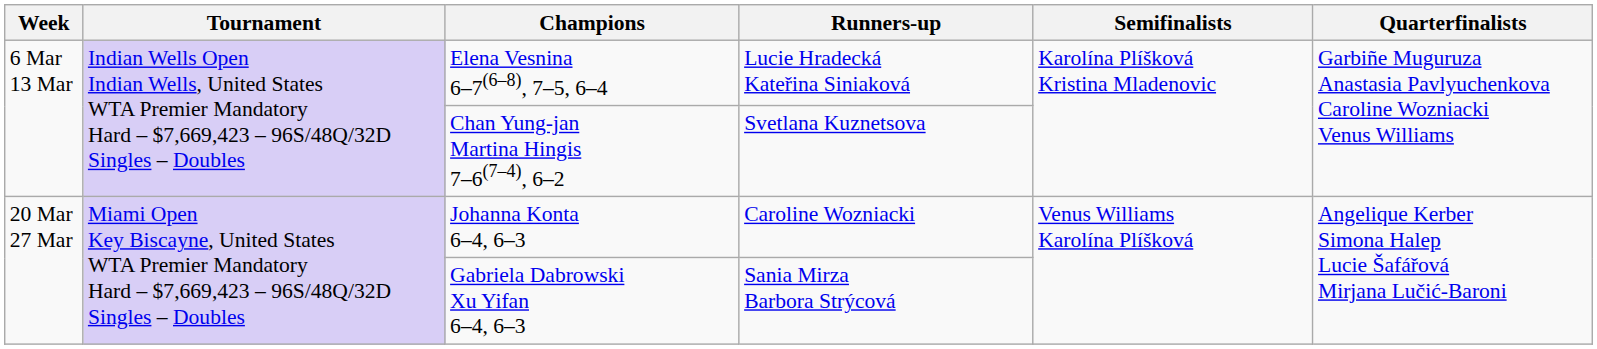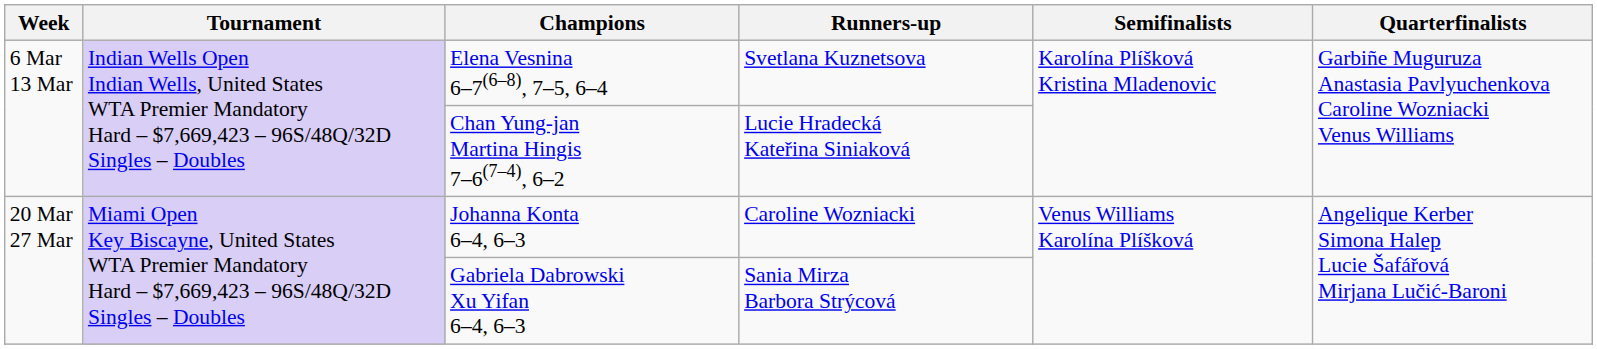Elena Vesnina 6–7(6–8), 7–5, 6–4 | Runners-up: Lucie Hradecká Kateřina Siniaková -> Svetlana Kuznetsova
Chan Yung-jan Martina Hingis 7–6(7–4), 6–2 | Runners-up: Svetlana Kuznetsova -> Lucie Hradecká Kateřina Siniaková
